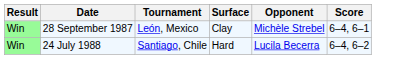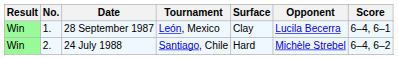+ column: No. | 1. | 2.
28 September 1987 | Opponent: Michèle Strebel -> Lucila Becerra
24 July 1988 | Opponent: Lucila Becerra -> Michèle Strebel
